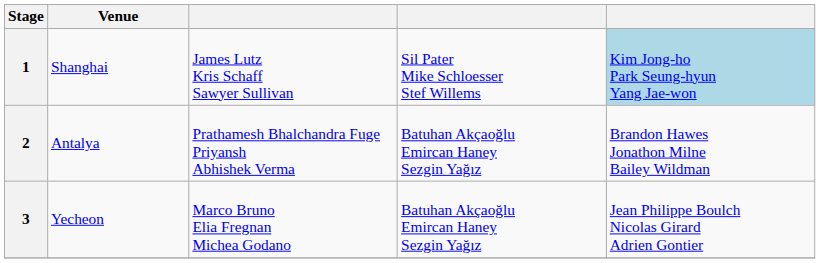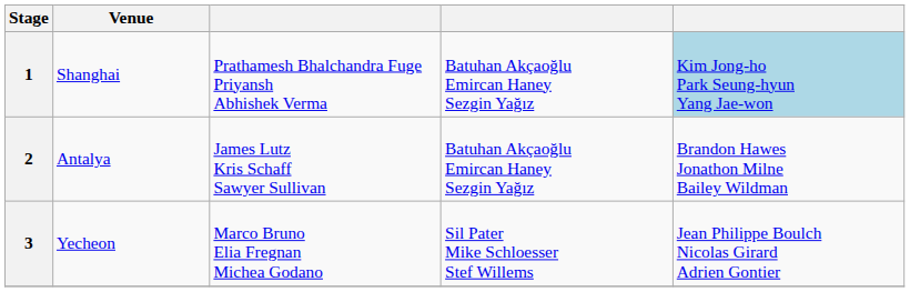1 | column 3: James Lutz Kris Schaff Sawyer Sullivan -> Prathamesh Bhalchandra Fuge Priyansh Abhishek Verma
1 | column 4: Sil Pater Mike Schloesser Stef Willems -> Batuhan Akçaoğlu Emircan Haney Sezgin Yağız
2 | column 3: Prathamesh Bhalchandra Fuge Priyansh Abhishek Verma -> James Lutz Kris Schaff Sawyer Sullivan
3 | column 4: Batuhan Akçaoğlu Emircan Haney Sezgin Yağız -> Sil Pater Mike Schloesser Stef Willems
